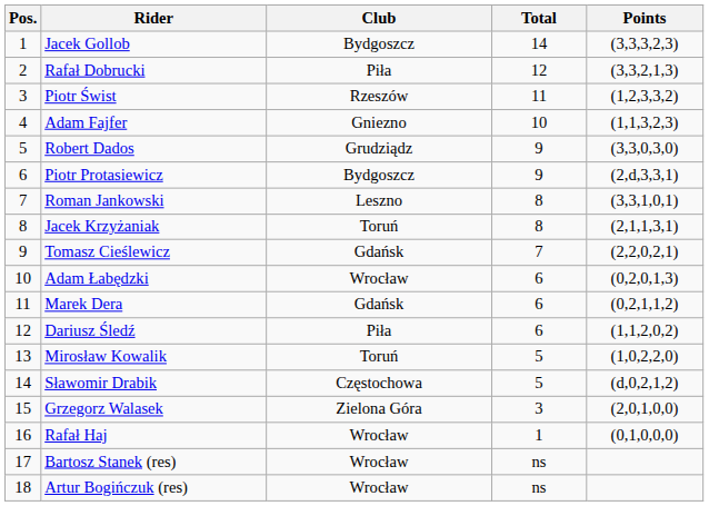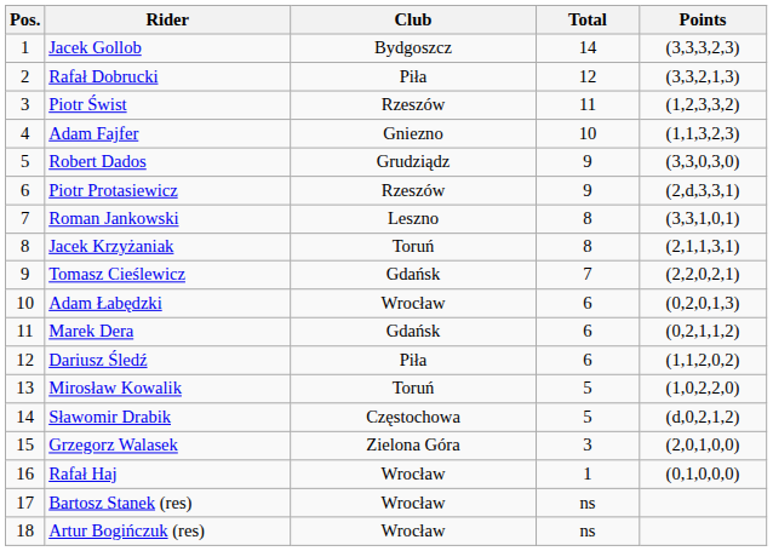Piotr Protasiewicz | Club: Bydgoszcz -> Rzeszów
